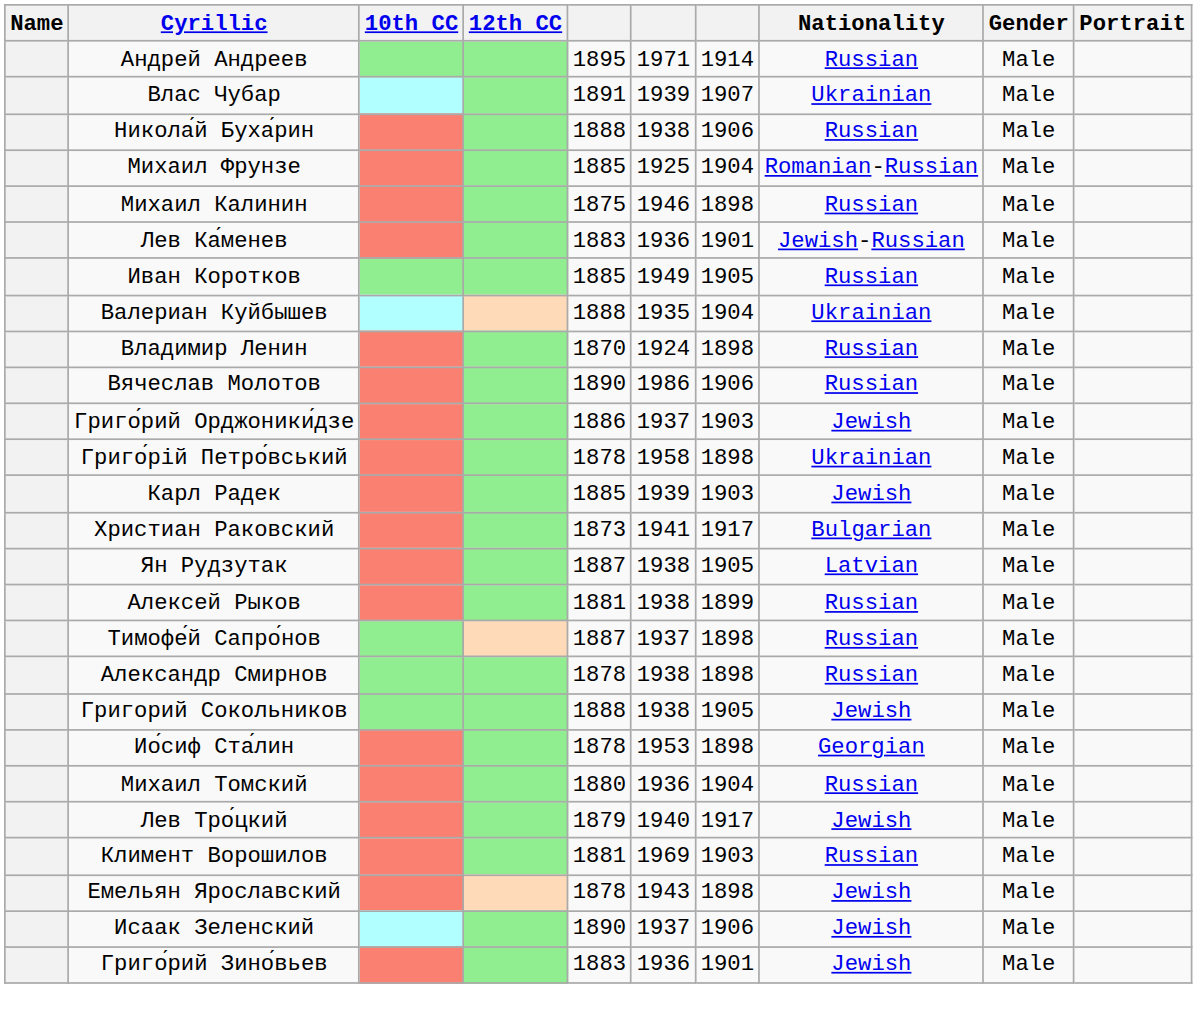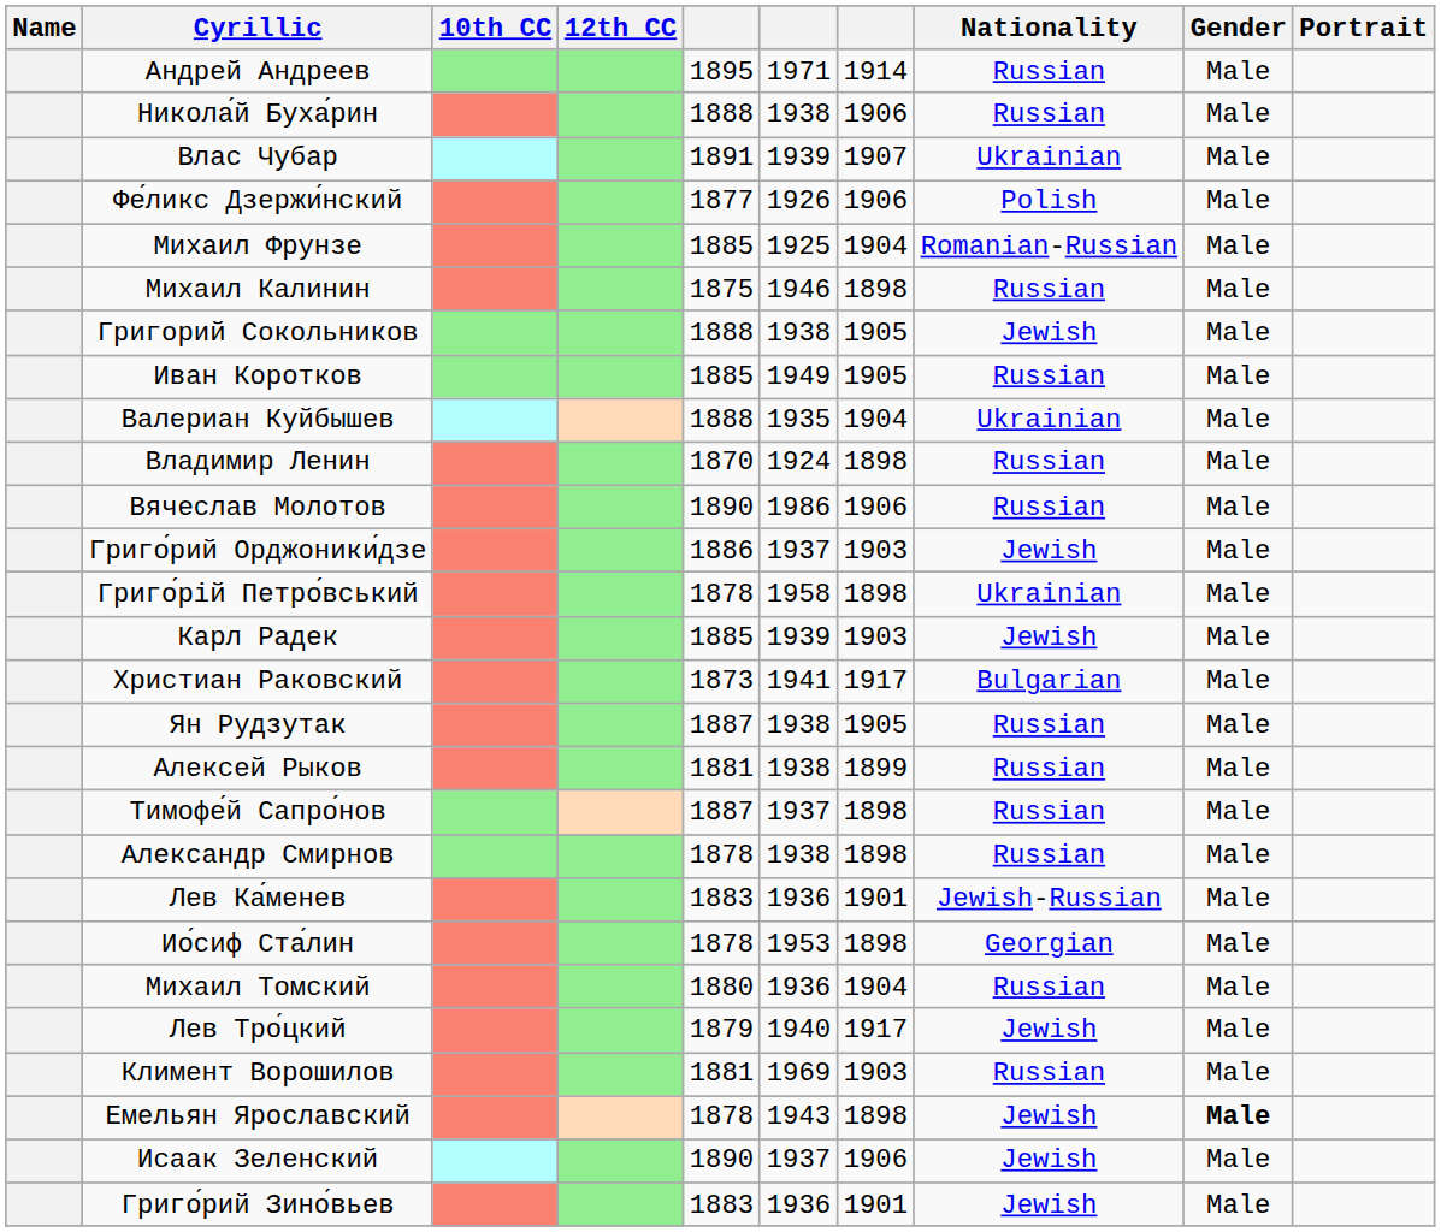rows swapped: Никола́й Буха́рин <-> Влас Чубар
+ row: Фе́ликс Дзержи́нский | 1877 | 1926 | 1906 | Polish | Male
rows swapped: Лев Ка́менев <-> Григорий Сокольников
Ян Рудзутак | Nationality: Latvian -> Russian
Емельян Ярославский | Gender: normal -> bold
